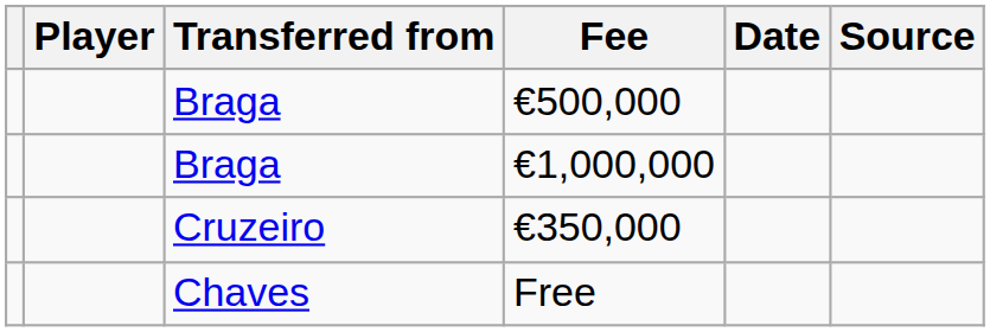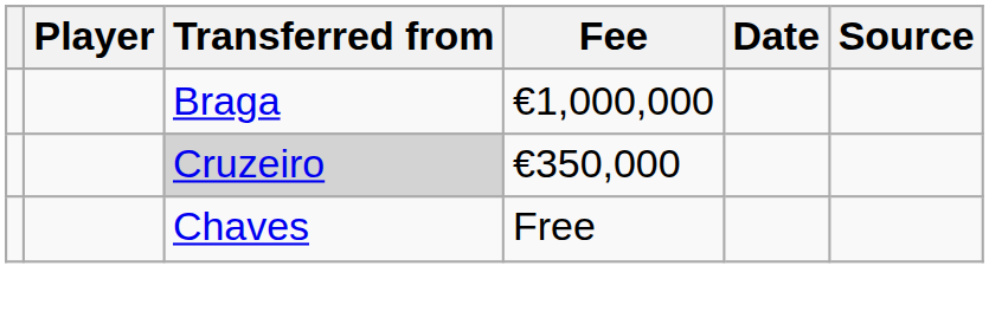- row: Braga | €500,000
€350,000 | Transferred from: no background -> lightgrey background
